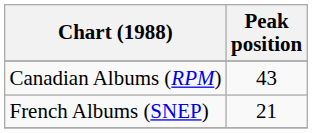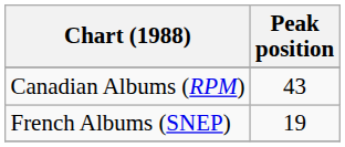French Albums (SNEP) | Peak position: 21 -> 19
